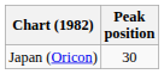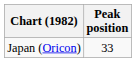Japan (Oricon) | Peak position: 30 -> 33
